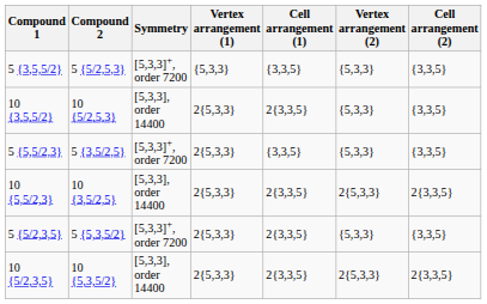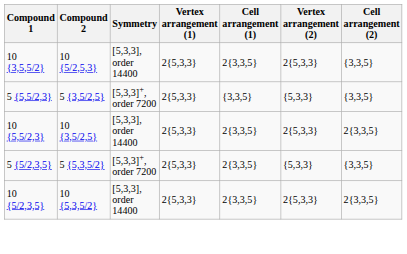- row: 5 {3,5,5/2} | 5 {5/2,5,3} | [5,3,3]+, order 7200 | {5,3,3} | {3,3,5} | {5,3,3} | {3,3,5}
10 {3,5,5/2} | Vertex arrangement (2): {5,3,3} -> 2{5,3,3}
